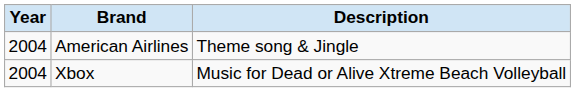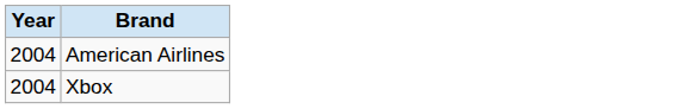- column: Description | Theme song & Jingle | Music for Dead or Alive Xtreme Beach Volleyball
